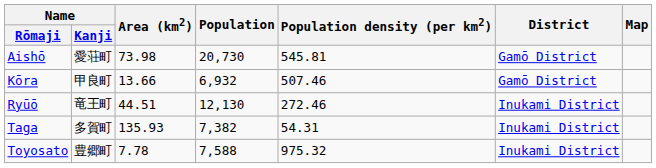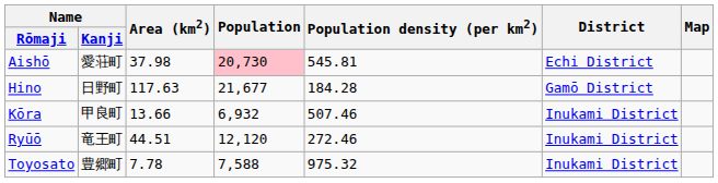Aishō | Area (km2): 73.98 -> 37.98
Aishō | Population: no background -> pink background
Aishō | District: Gamō District -> Echi District
+ row: Hino | 日野町 | 117.63 | 21,677 | 184.28 | Gamō District
Kōra | District: Gamō District -> Inukami District
Ryūō | Population: 12,130 -> 12,120
- row: Taga | 多賀町 | 135.93 | 7,382 | 54.31 | Inukami District
